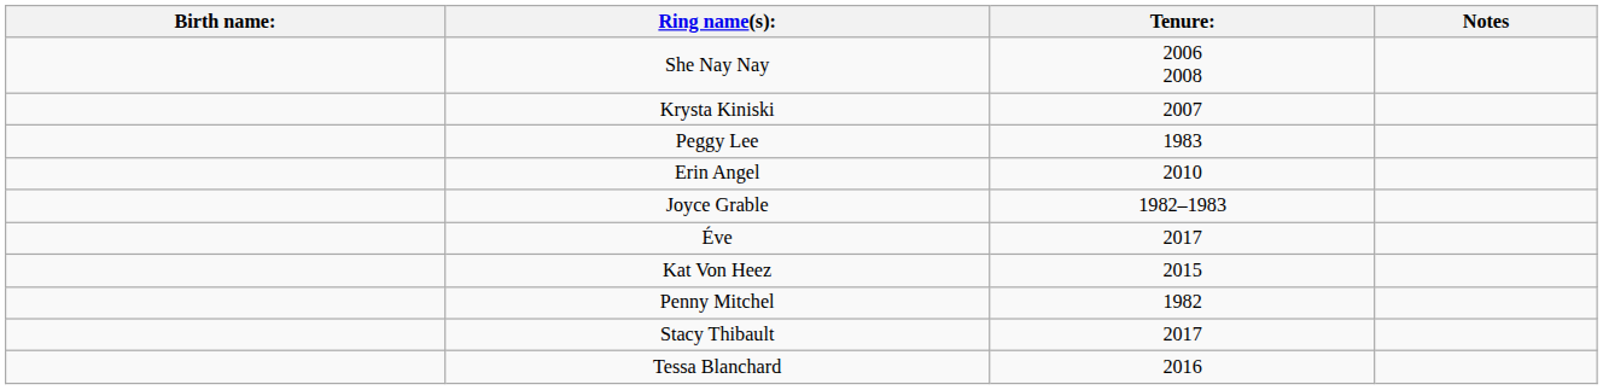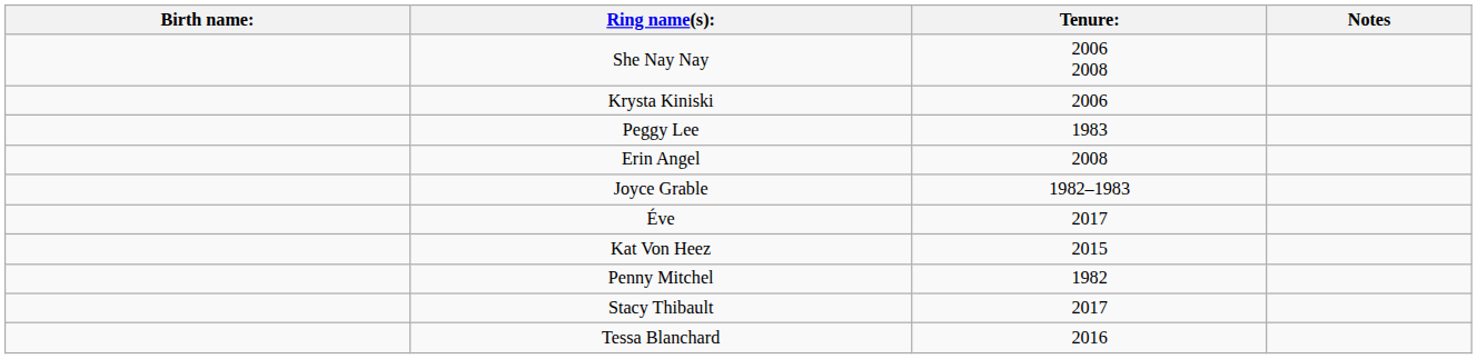Krysta Kiniski | Tenure:: 2007 -> 2006
Erin Angel | Tenure:: 2010 -> 2008
